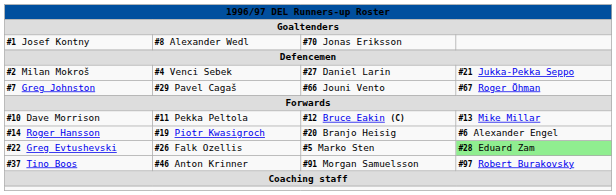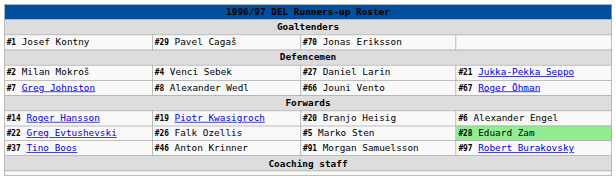#1 Josef Kontny | column 2: #8 Alexander Wedl -> #29 Pavel Cagaš
#7 Greg Johnston | column 2: #29 Pavel Cagaš -> #8 Alexander Wedl
- row: #10 Dave Morrison | #11 Pekka Peltola | #12 Bruce Eakin (C) | #13 Mike Millar
